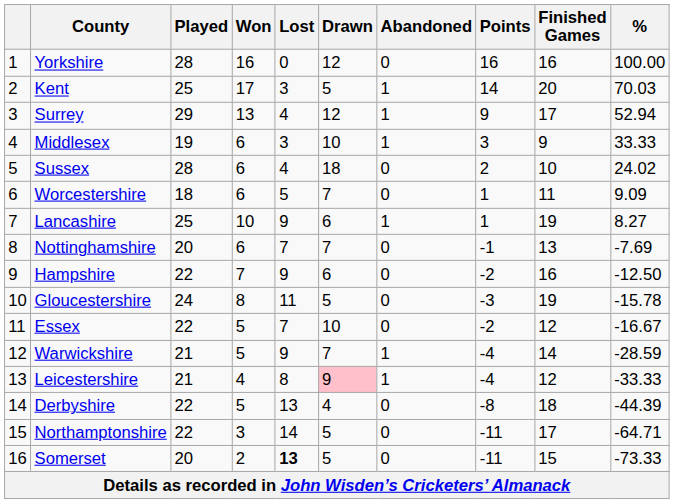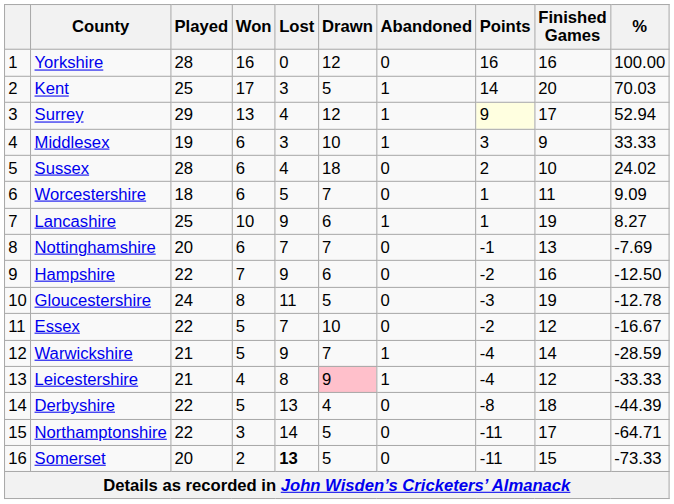Surrey | Points: no background -> lightyellow background
Gloucestershire | %: -15.78 -> -12.78
